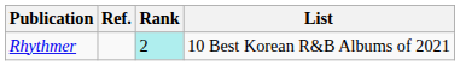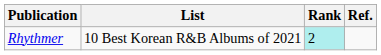columns swapped: List <-> Ref.
